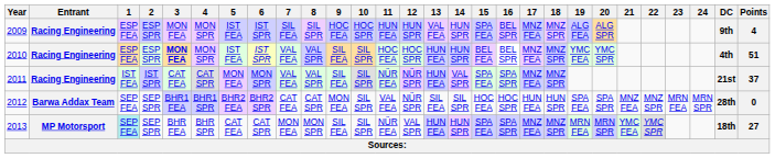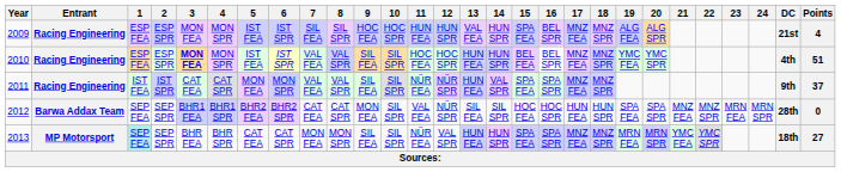2009 | DC: 9th -> 21st
2011 | DC: 21st -> 9th
